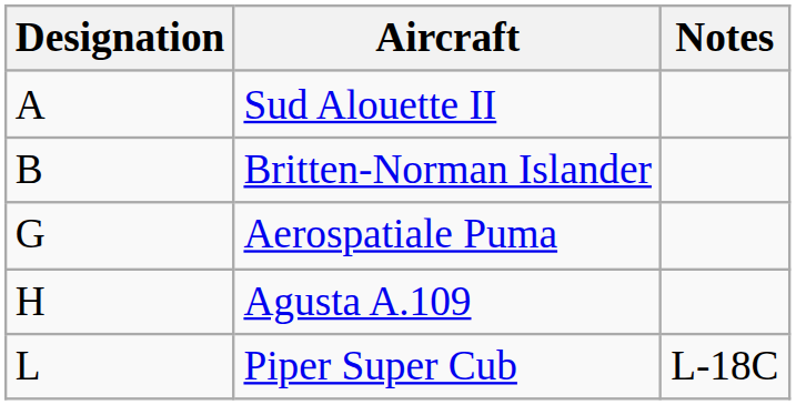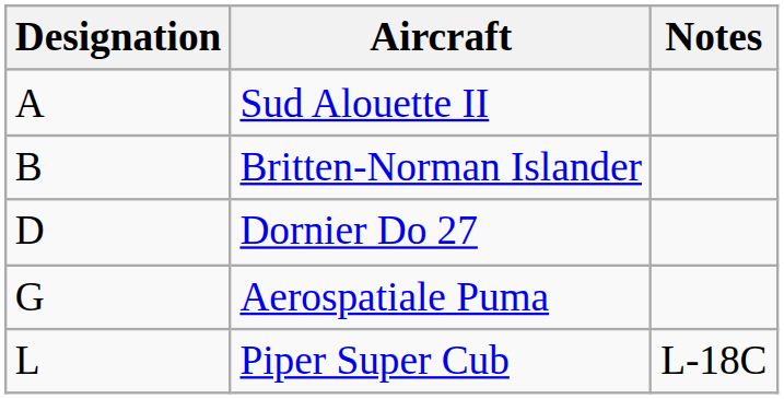+ row: D | Dornier Do 27
- row: H | Agusta A.109
